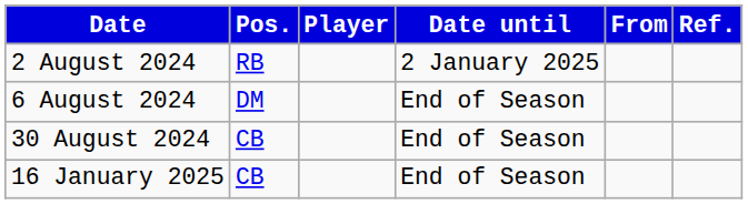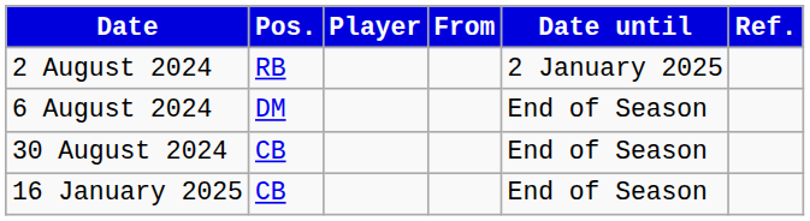columns swapped: From <-> Date until
